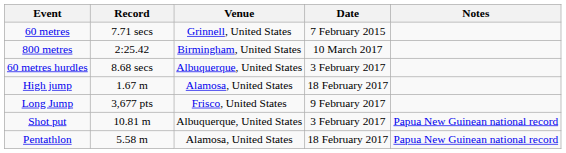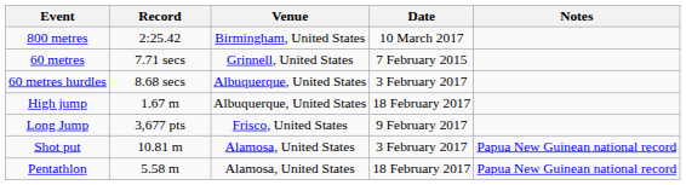rows swapped: 60 metres <-> 800 metres
High jump | Venue: Alamosa, United States -> Albuquerque, United States
Shot put | Venue: Albuquerque, United States -> Alamosa, United States
